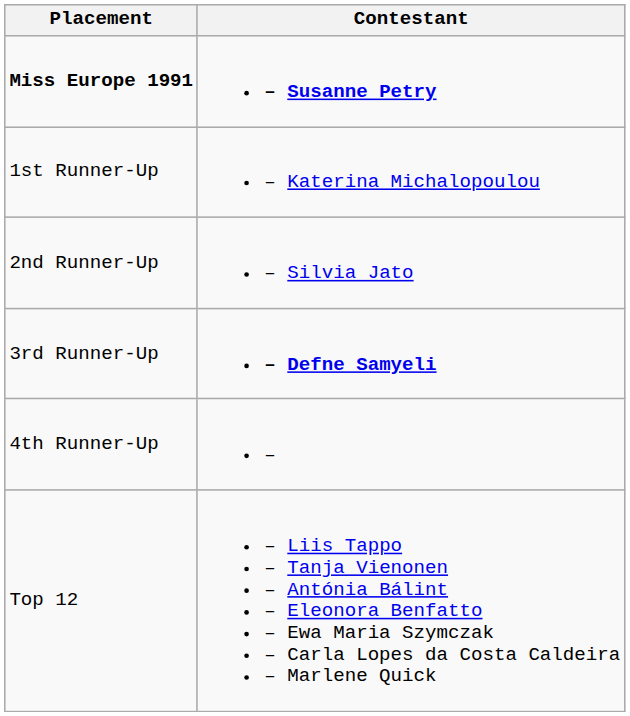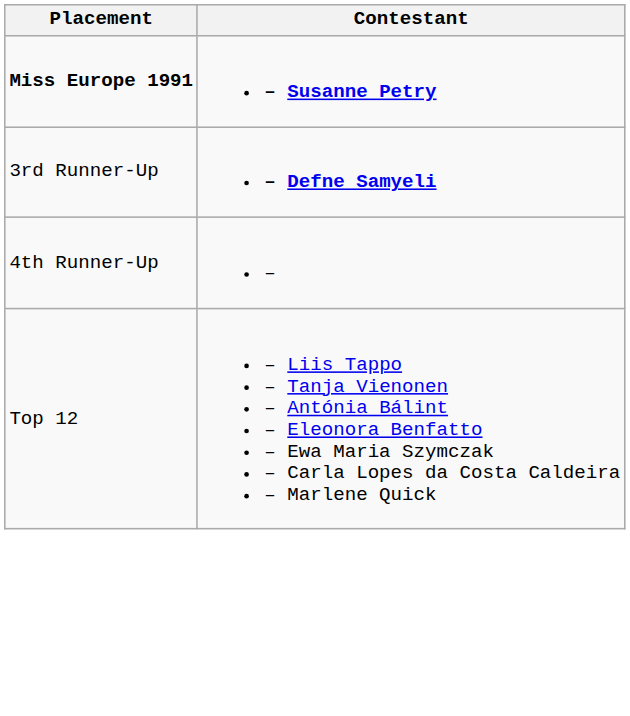- row: 1st Runner-Up | – Katerina Michalopoulou
- row: 2nd Runner-Up | – Silvia Jato
